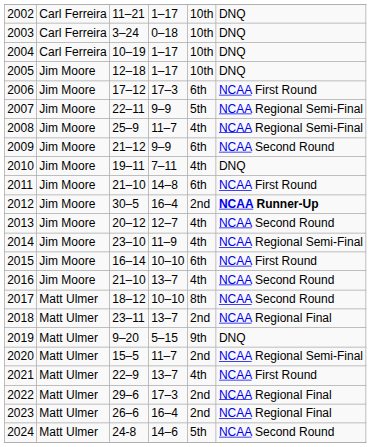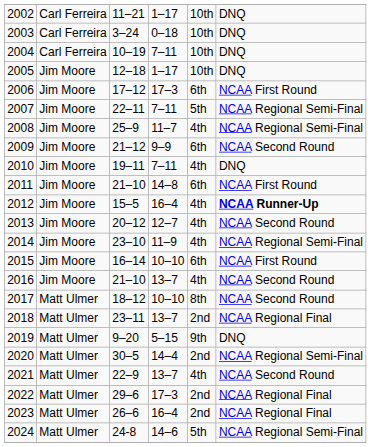2004 | column 4: 1–17 -> 7–11
2007 | column 4: 9–9 -> 7–11
2012 | column 3: 30–5 -> 15–5
2012 | column 5: 2nd -> 4th
2020 | column 3: 15–5 -> 30–5
2020 | column 4: 11–7 -> 14–4
2021 | column 6: NCAA First Round -> NCAA Second Round
2024 | column 6: NCAA Second Round -> NCAA Regional Semi-Final
